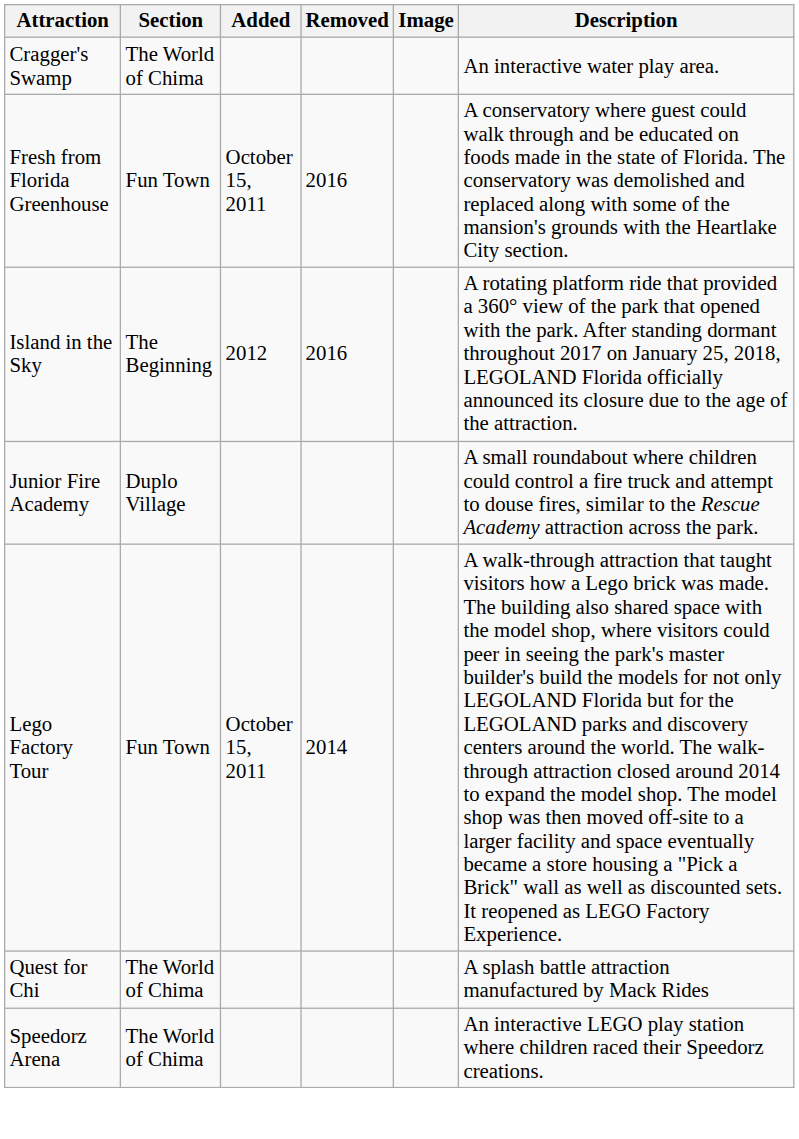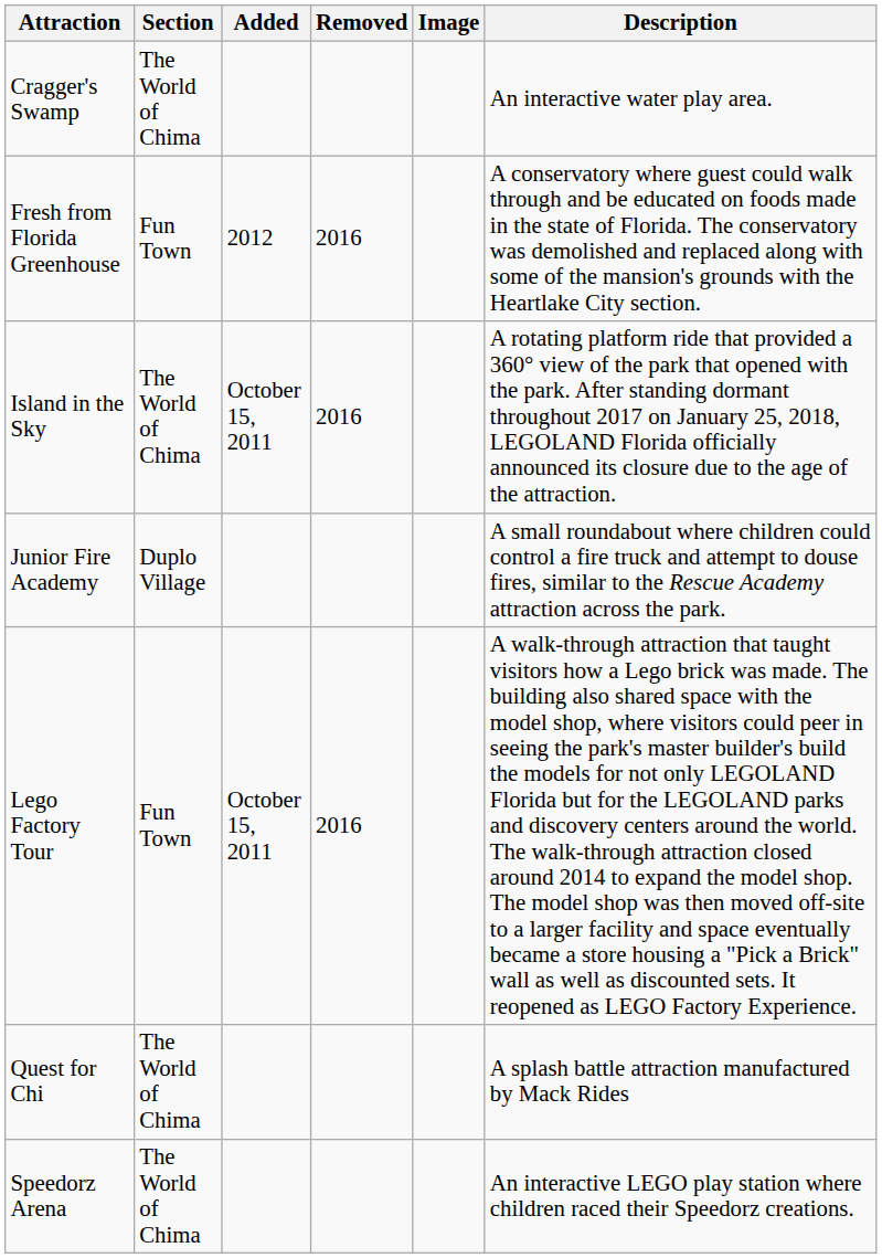Fresh from Florida Greenhouse | Added: October 15, 2011 -> 2012
Island in the Sky | Section: The Beginning -> The World of Chima
Island in the Sky | Added: 2012 -> October 15, 2011
Lego Factory Tour | Removed: 2014 -> 2016
